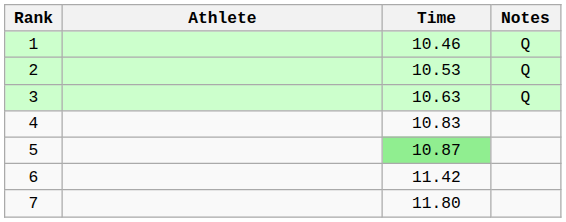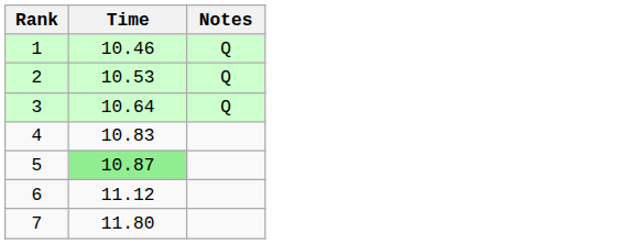- column: Athlete
3 | Time: 10.63 -> 10.64
6 | Time: 11.42 -> 11.12
